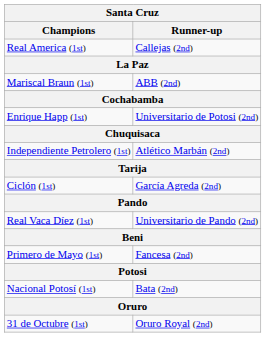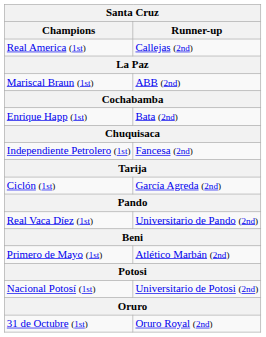Enrique Happ (1st) | column 2: Universitario de Potosi (2nd) -> Bata (2nd)
Independiente Petrolero (1st) | column 2: Atlético Marbán (2nd) -> Fancesa (2nd)
Primero de Mayo (1st) | column 2: Fancesa (2nd) -> Atlético Marbán (2nd)
Nacional Potosí (1st) | column 2: Bata (2nd) -> Universitario de Potosi (2nd)
